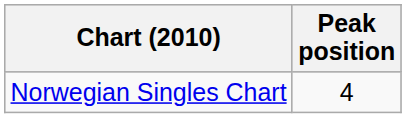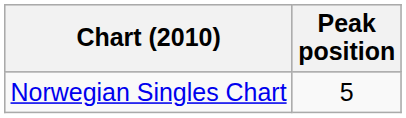Norwegian Singles Chart | Peak position: 4 -> 5
